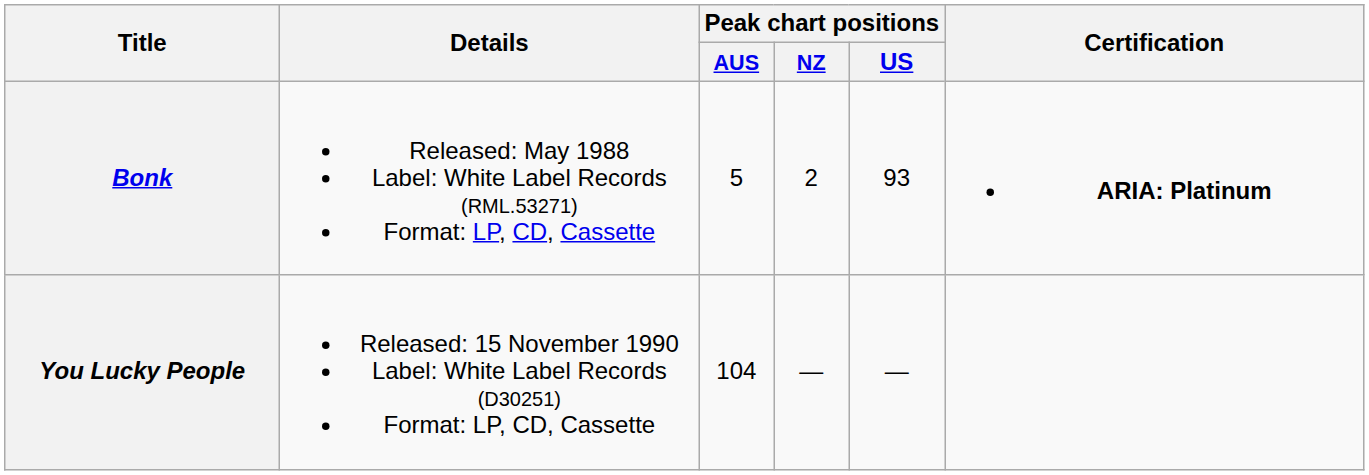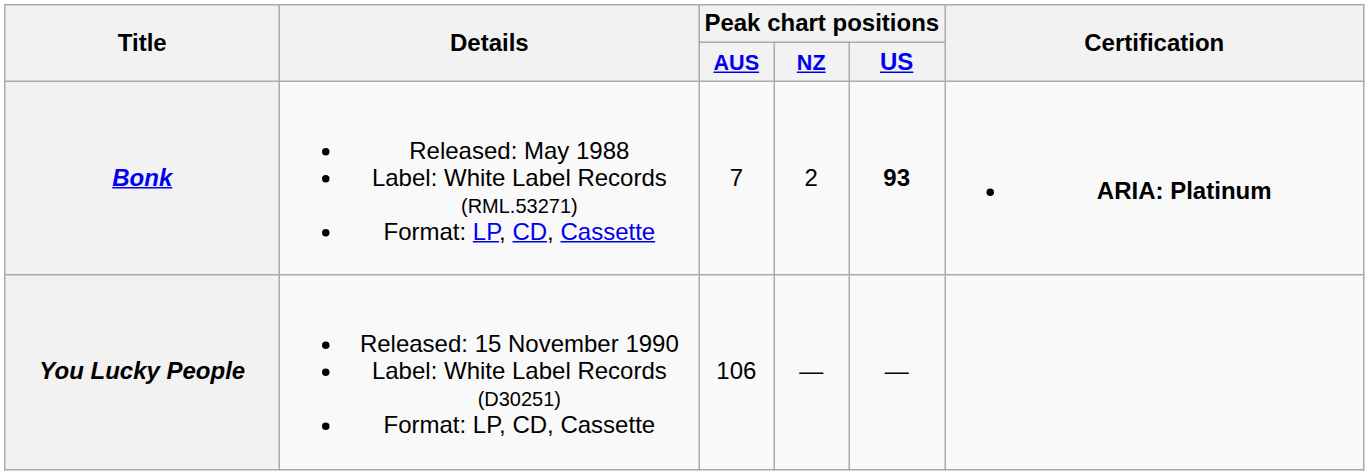Bonk | Peak chart positions / AUS: 5 -> 7
Bonk | Peak chart positions / US: normal -> bold
You Lucky People | Peak chart positions / AUS: 104 -> 106
